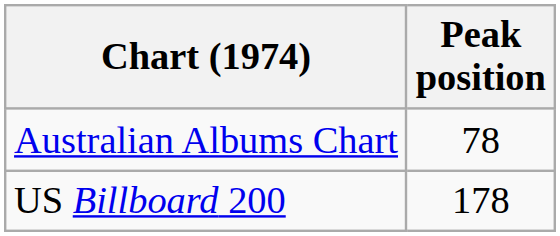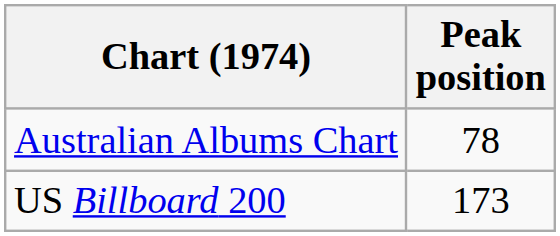US Billboard 200 | Peak position: 178 -> 173
